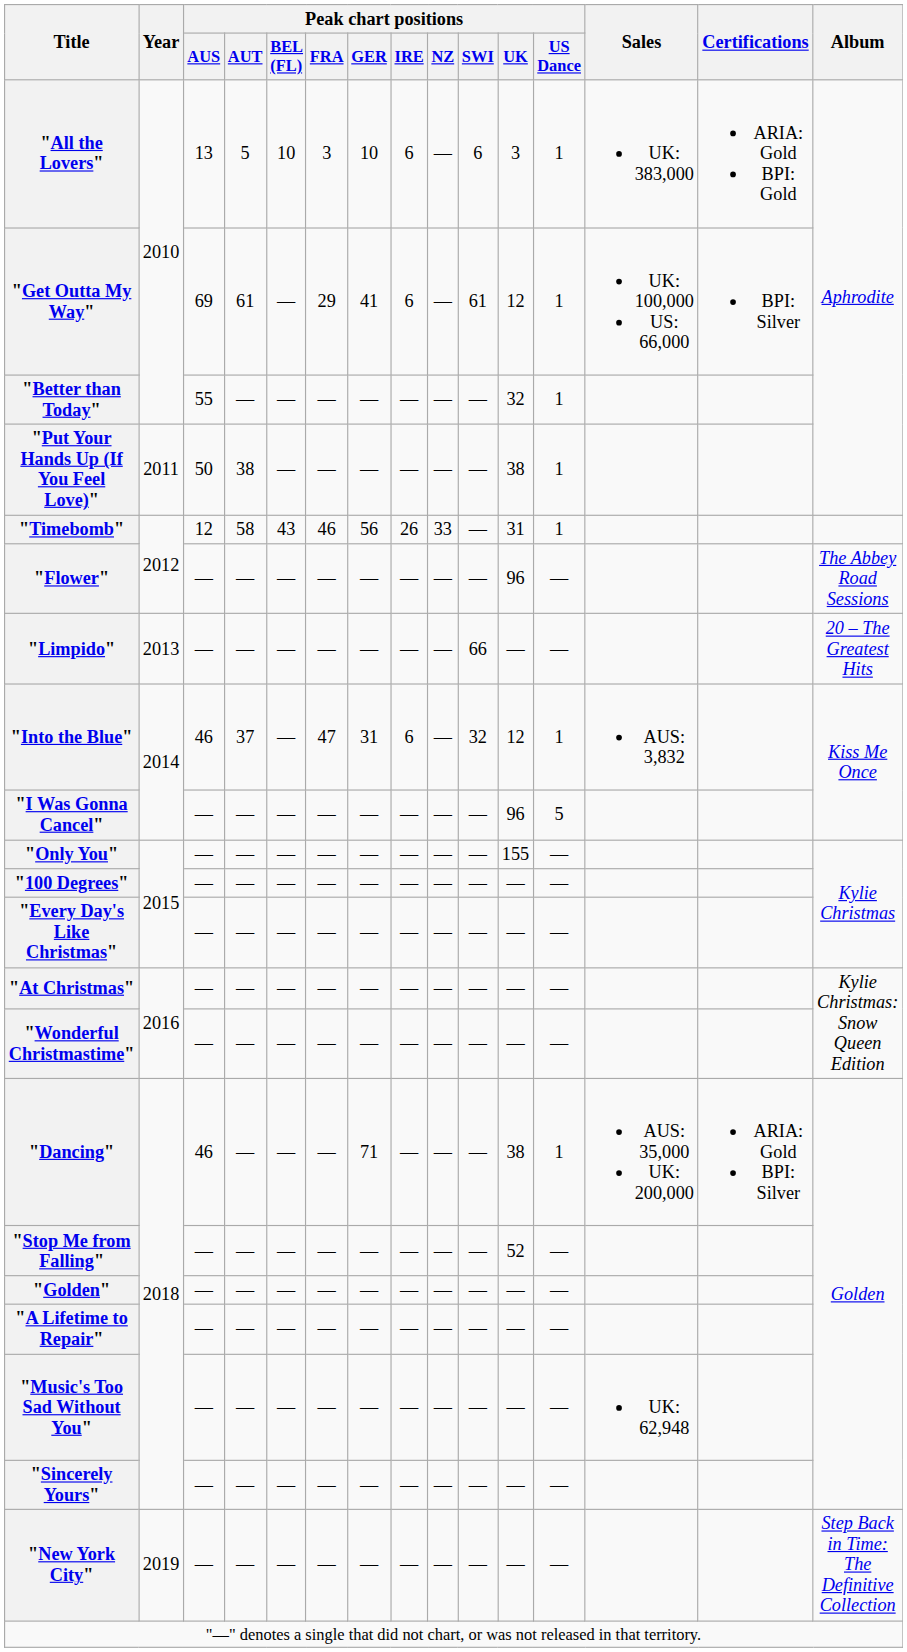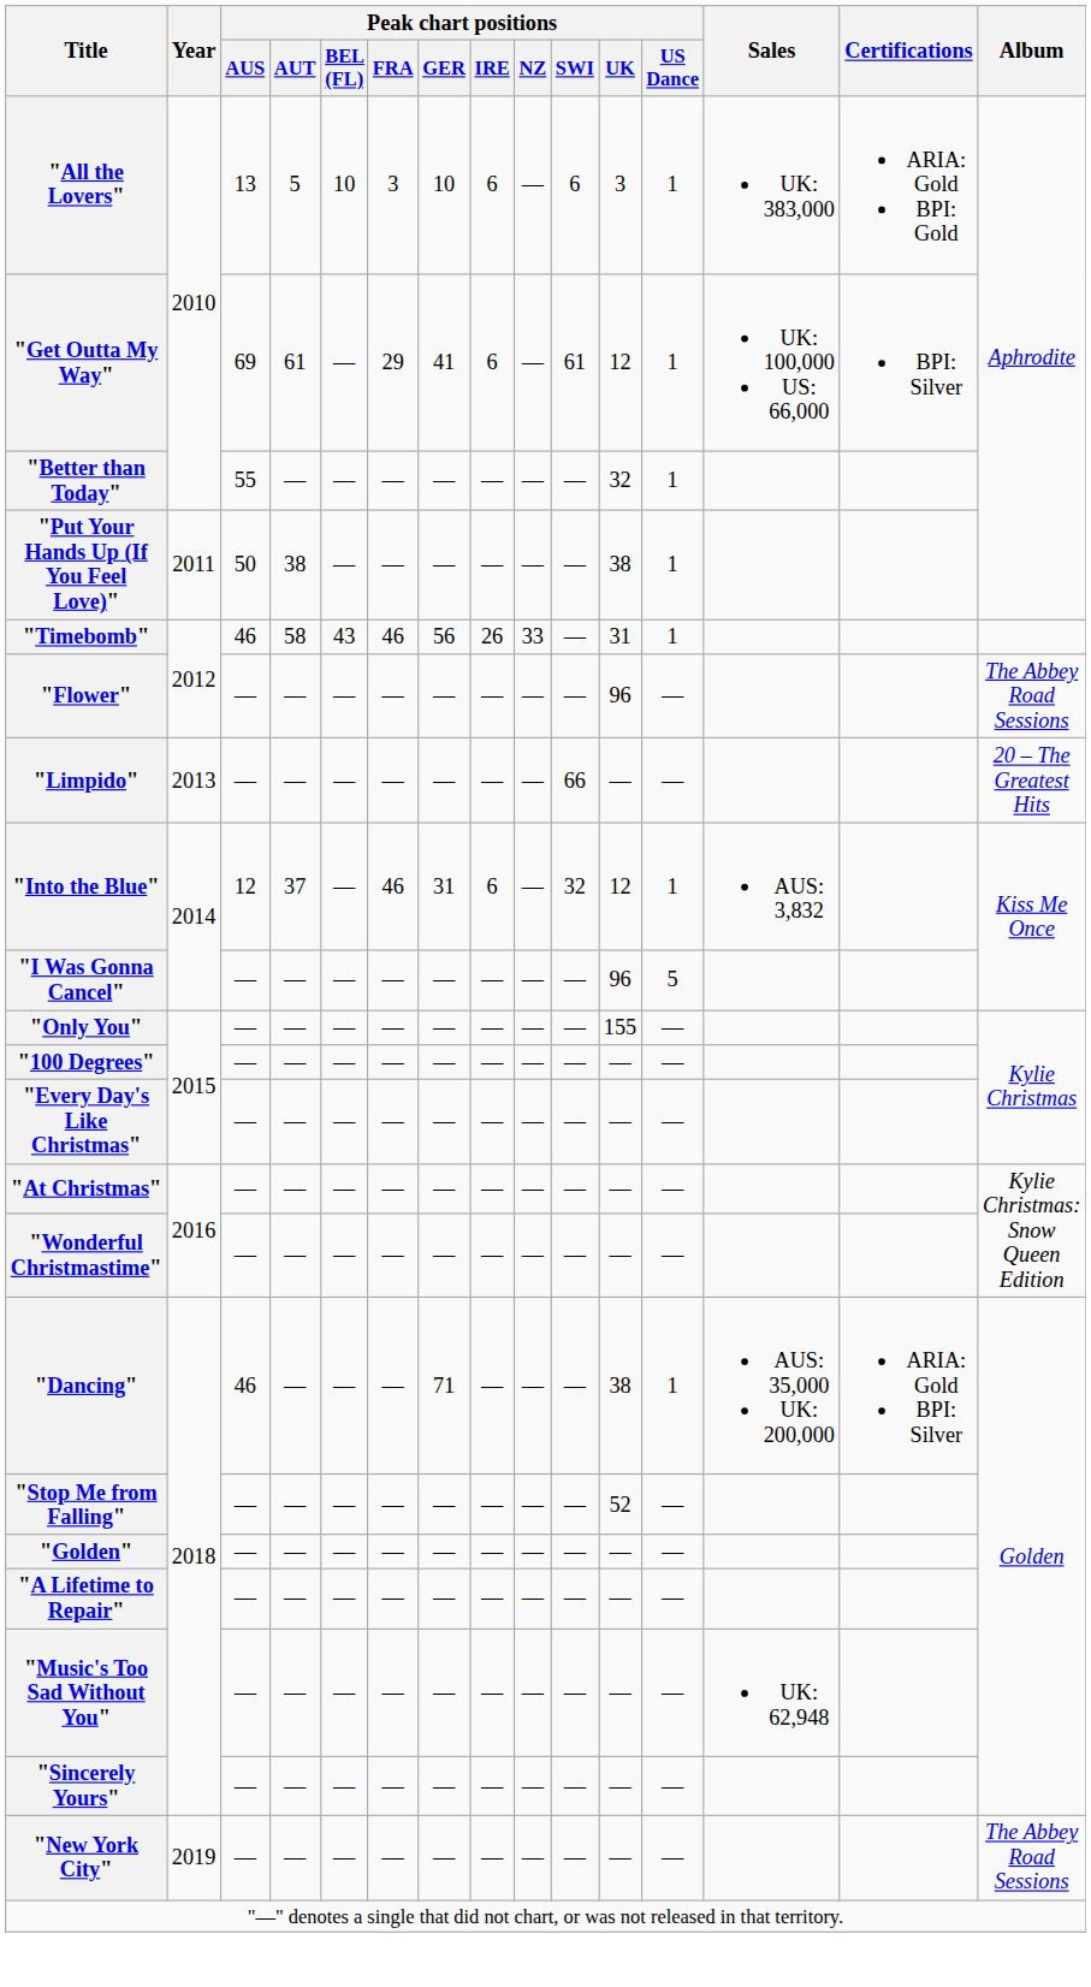"Timebomb" | Peak chart positions / AUS: 12 -> 46
"Into the Blue" | Peak chart positions / AUS: 46 -> 12
"Into the Blue" | Peak chart positions / FRA: 47 -> 46
"New York City" | Album: Step Back in Time: The Definitive Collection -> The Abbey Road Sessions
